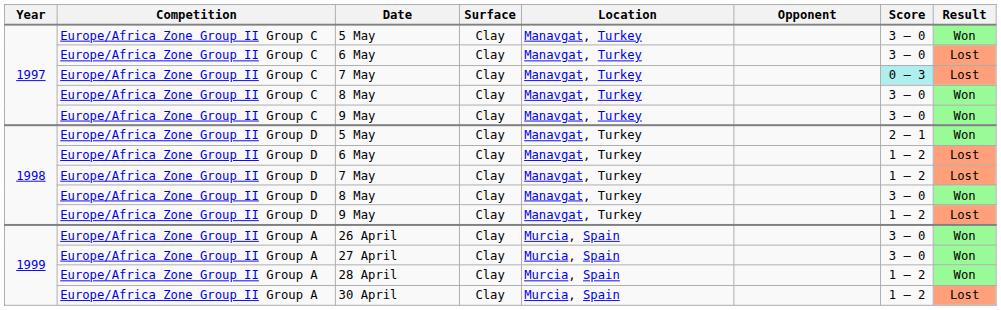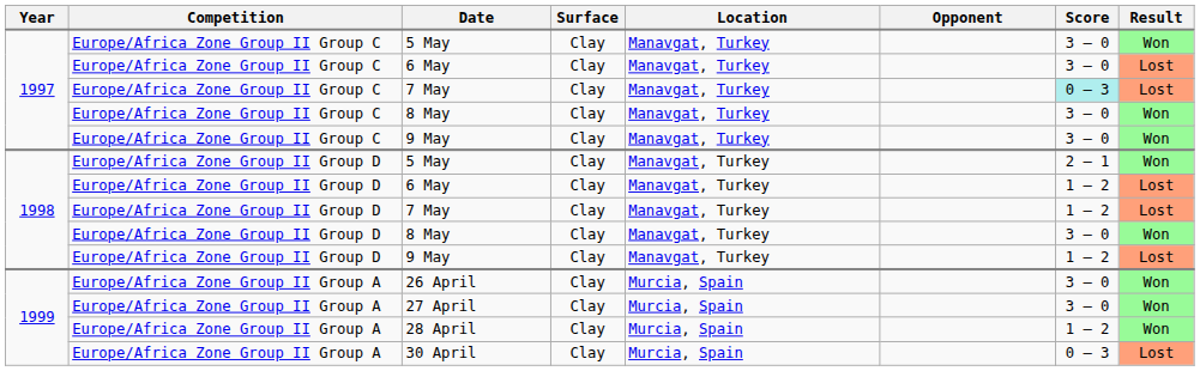30 April | Score: 1 – 2 -> 0 – 3
